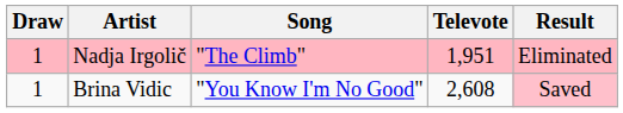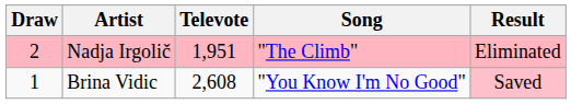columns swapped: Song <-> Televote
Nadja Irgolič | Draw: 1 -> 2
